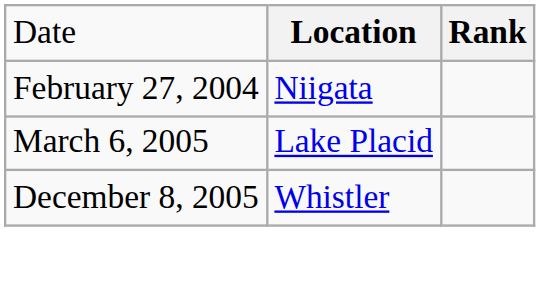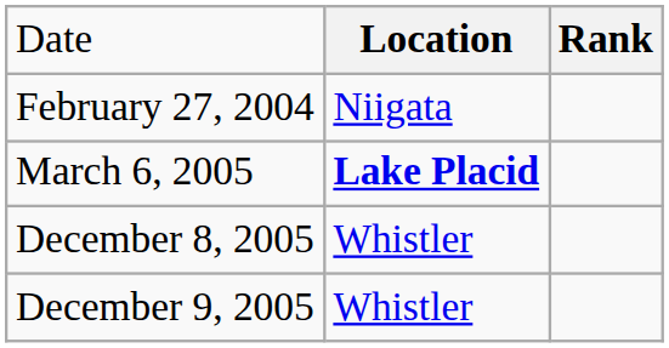March 6, 2005 | column 2: normal -> bold
+ row: December 9, 2005 | Whistler
